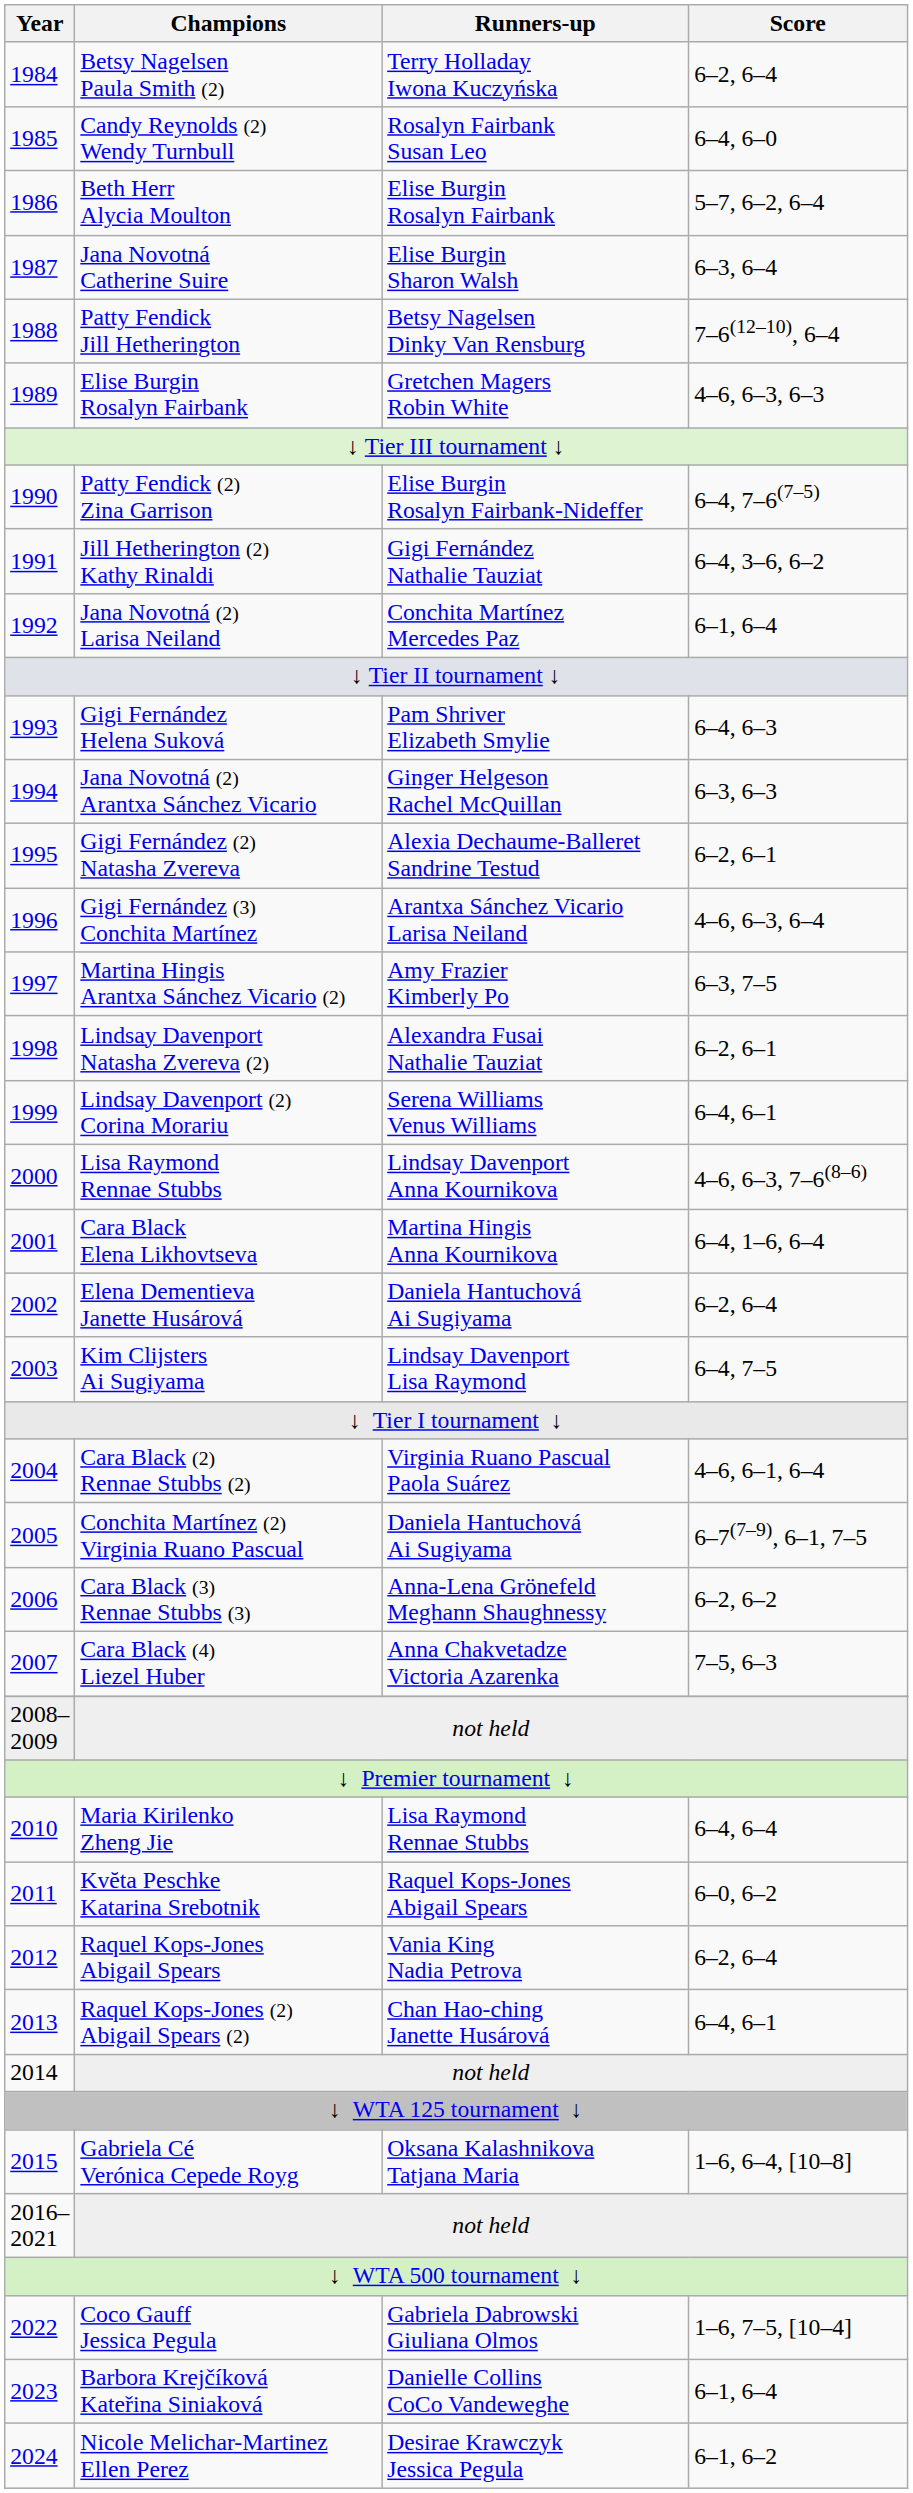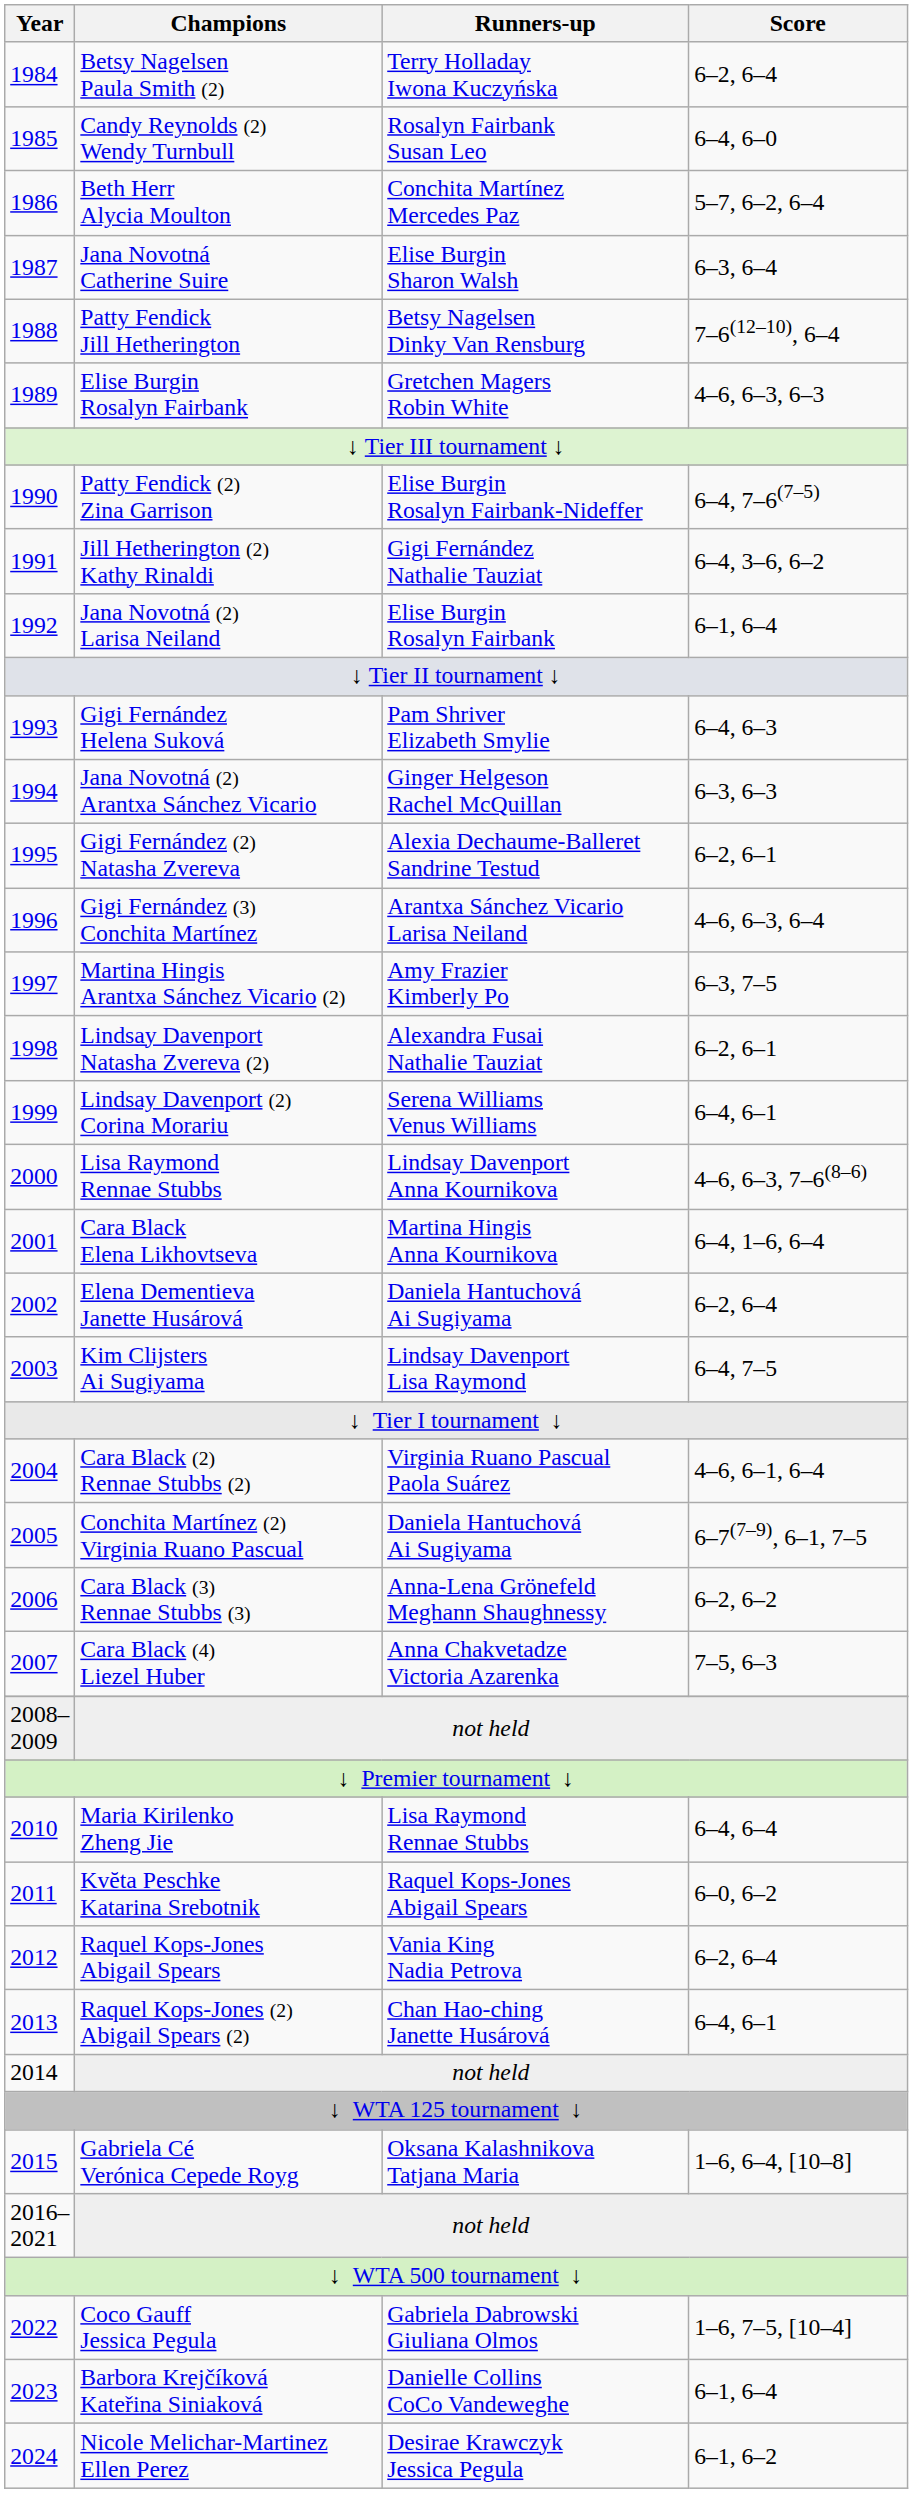Beth Herr Alycia Moulton | Runners-up: Elise Burgin Rosalyn Fairbank -> Conchita Martínez Mercedes Paz
Jana Novotná (2) Larisa Neiland | Runners-up: Conchita Martínez Mercedes Paz -> Elise Burgin Rosalyn Fairbank
